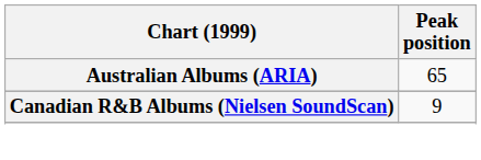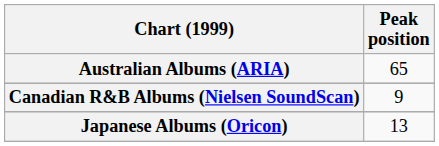+ row: Japanese Albums (Oricon) | 13
